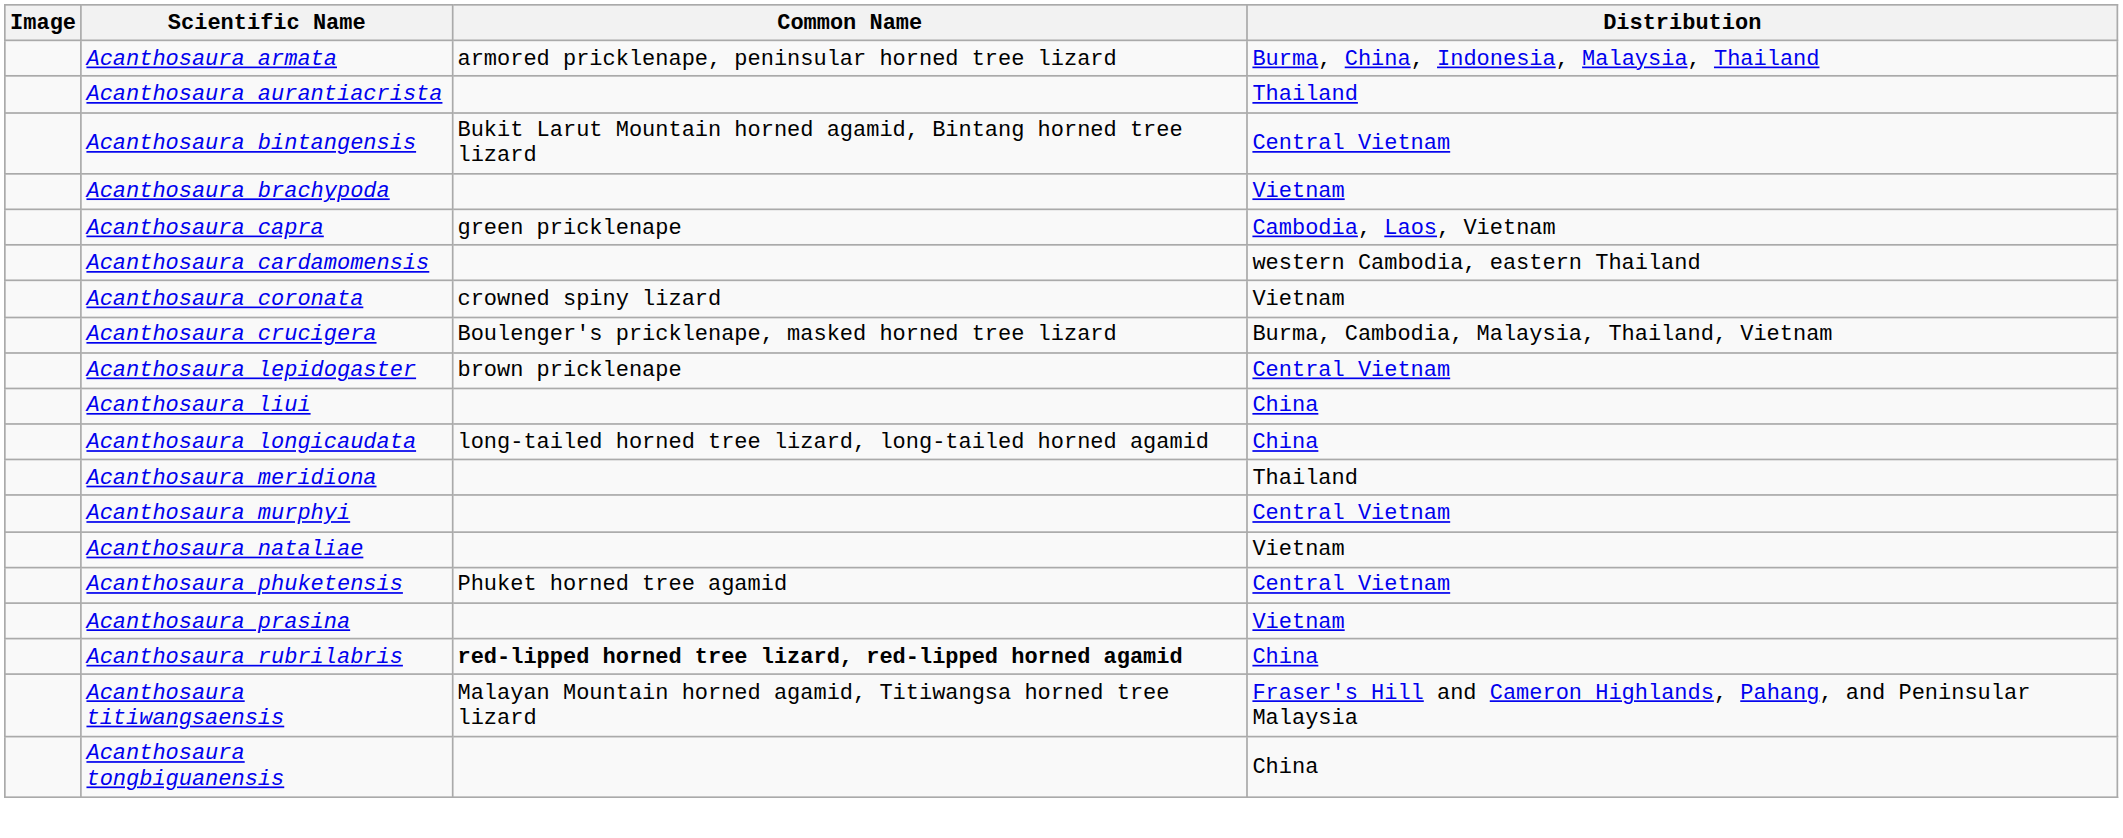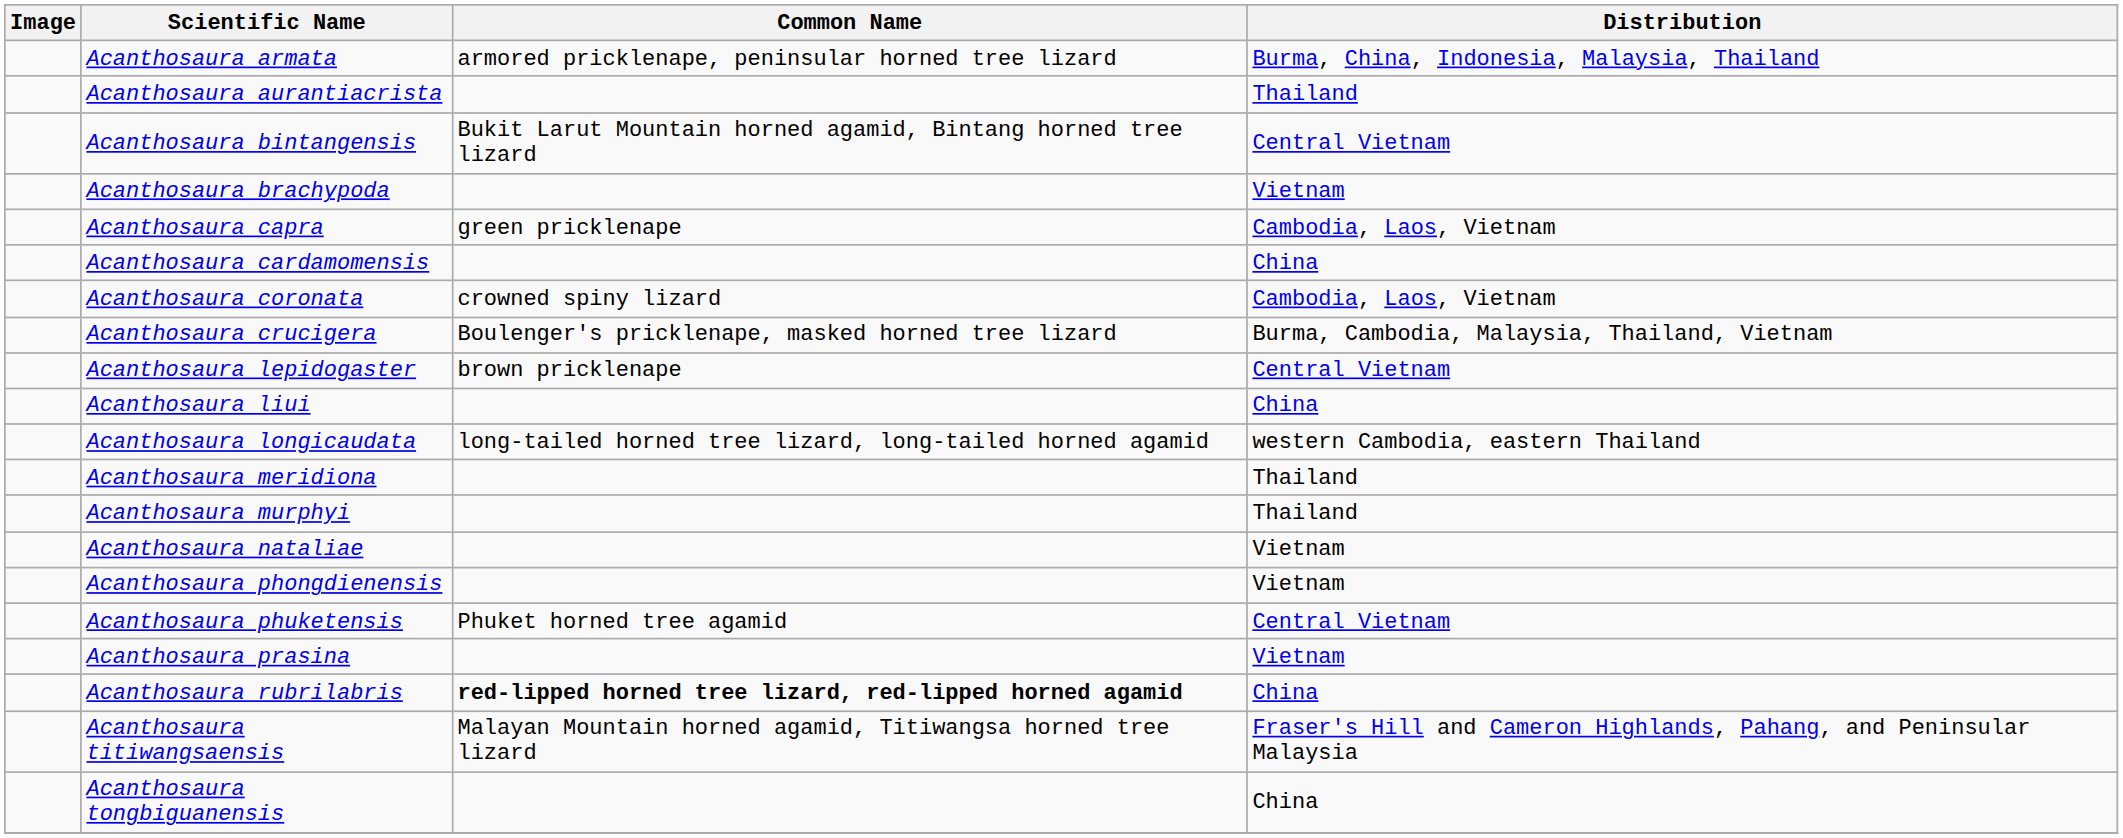Acanthosaura cardamomensis | Distribution: western Cambodia, eastern Thailand -> China
Acanthosaura coronata | Distribution: Vietnam -> Cambodia, Laos, Vietnam
Acanthosaura longicaudata | Distribution: China -> western Cambodia, eastern Thailand
Acanthosaura murphyi | Distribution: Central Vietnam -> Thailand
+ row: Acanthosaura phongdienensis | Vietnam
